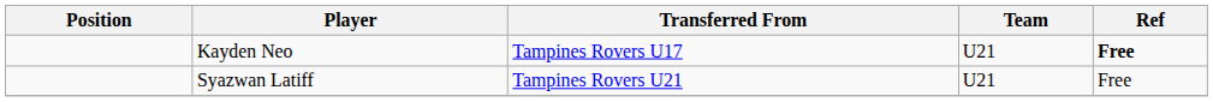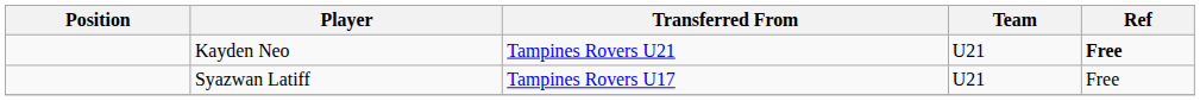Kayden Neo | Transferred From: Tampines Rovers U17 -> Tampines Rovers U21
Syazwan Latiff | Transferred From: Tampines Rovers U21 -> Tampines Rovers U17
